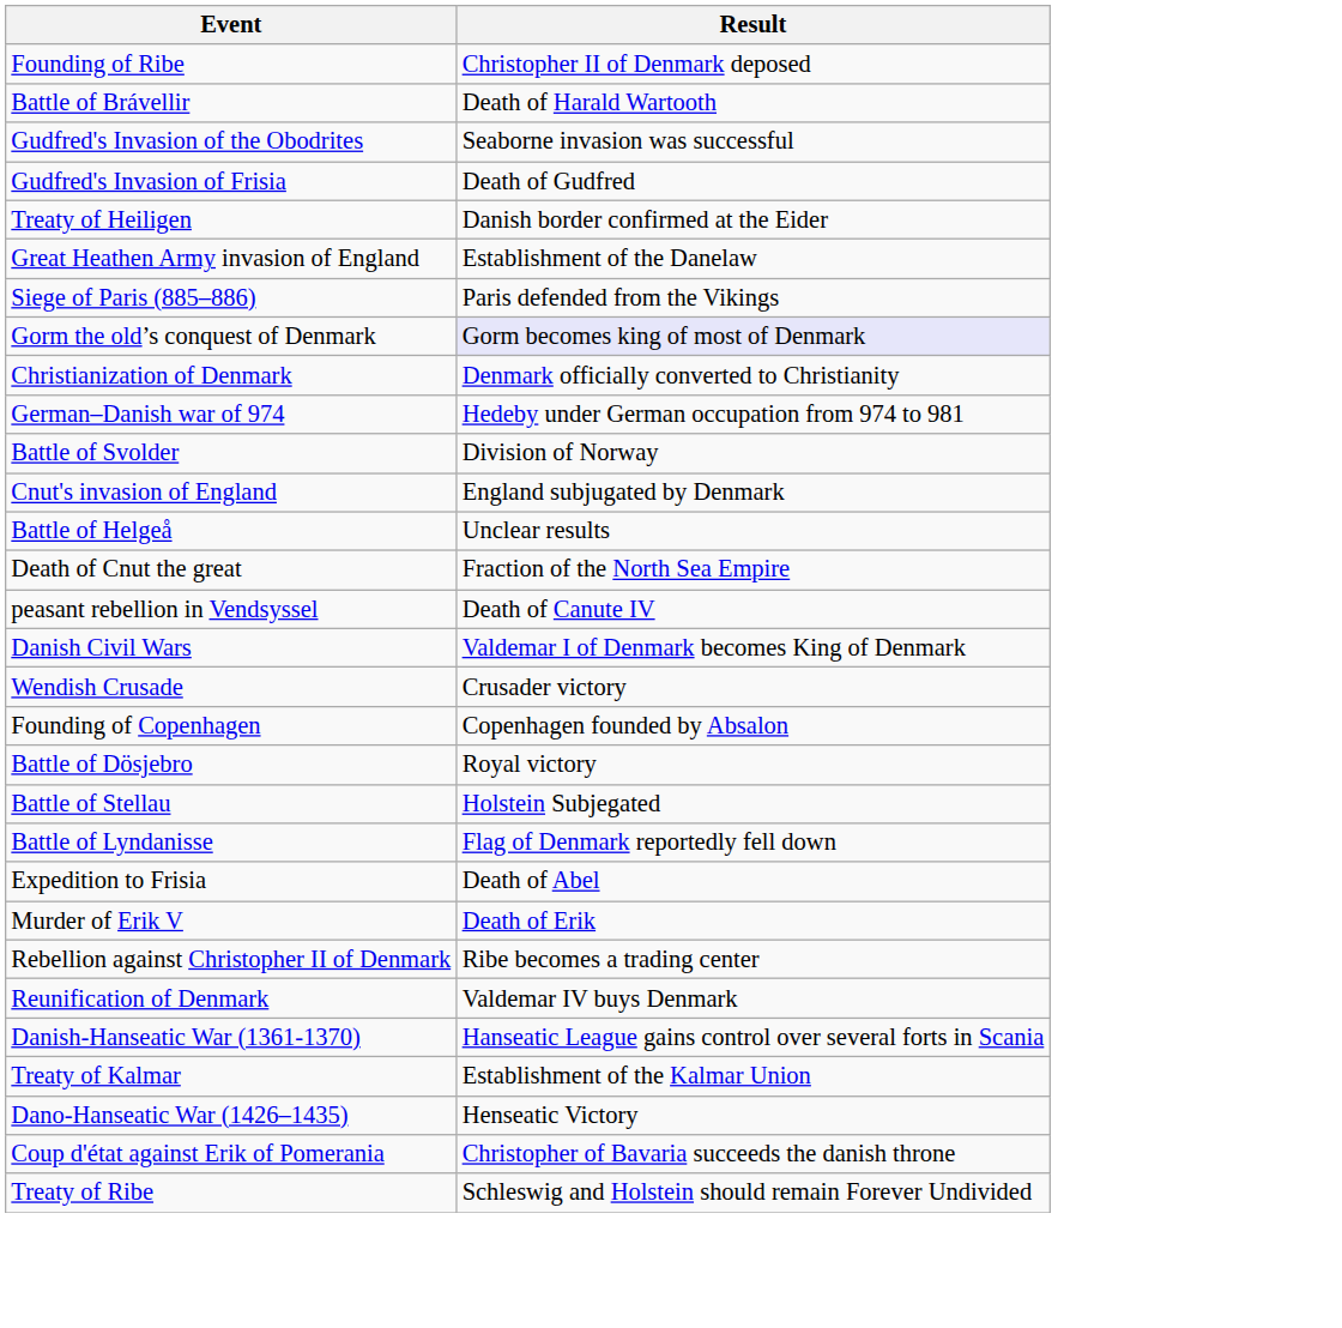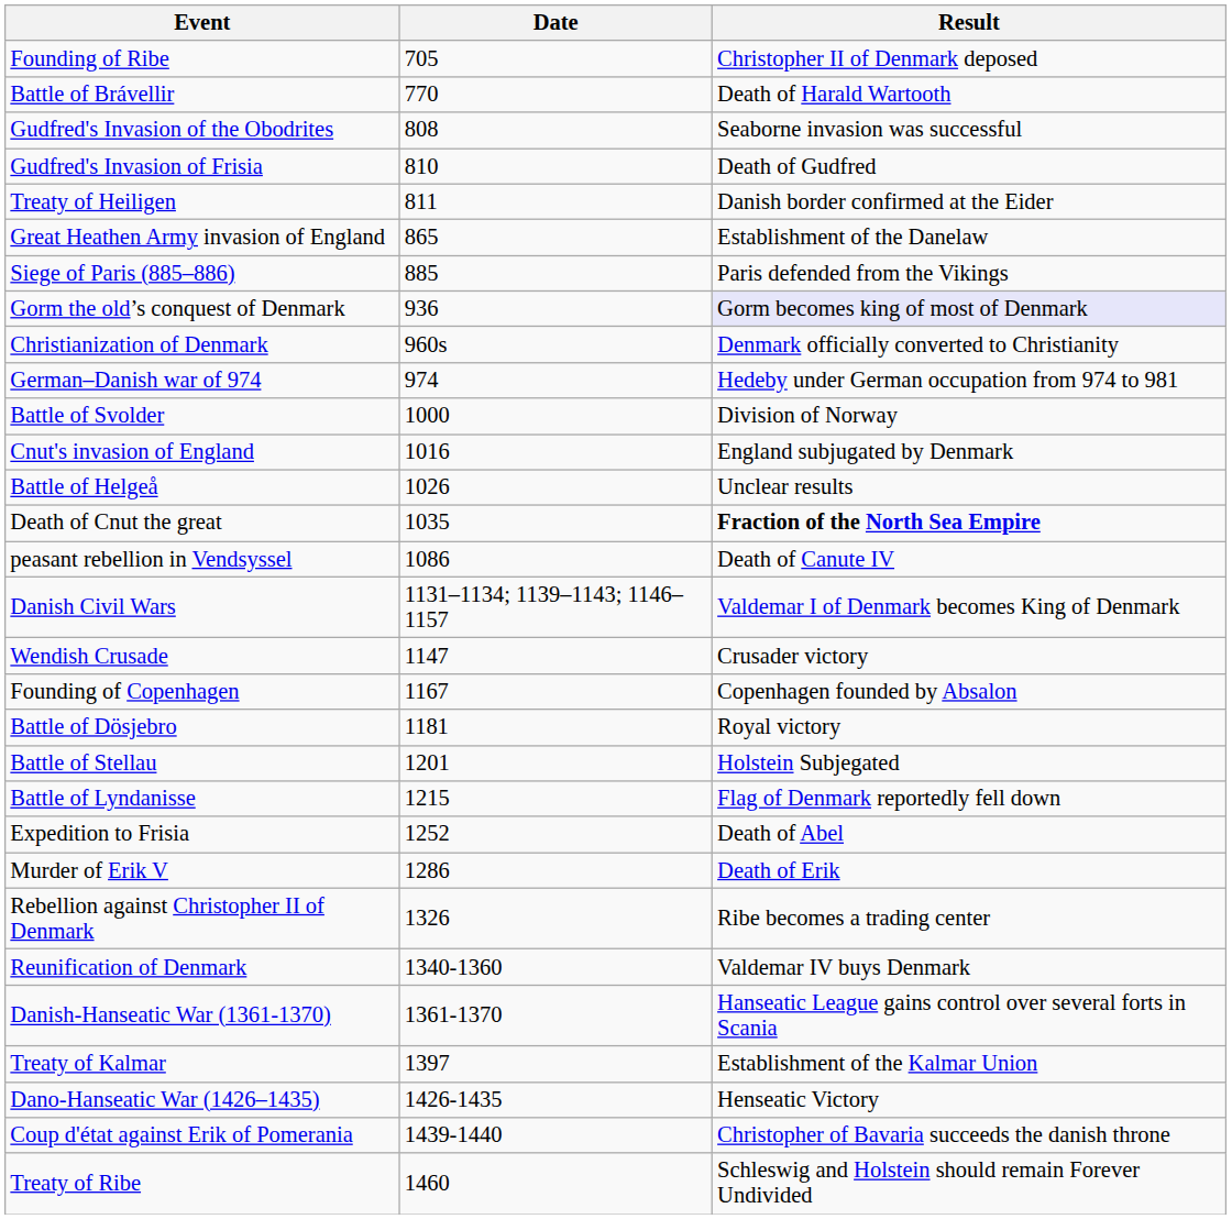+ column: Date | 705 | 770 | 808 | 810 | 811 | 865 | 885 | 936 | 960s | 974 | 1000 | 1016 | 1026 | 1035 | 1086 | 1131–1134; 1139–1143; 1146–1157 | 1147 | 1167 | 1181 | 1201 | 1215 | 1252 | 1286 | 1326 | 1340-1360 | 1361-1370 | 1397 | 1426-1435 | 1439-1440 | 1460
Death of Cnut the great | Result: normal -> bold
